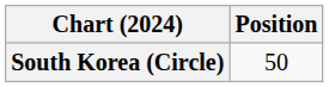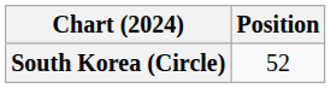South Korea (Circle) | Position: 50 -> 52
